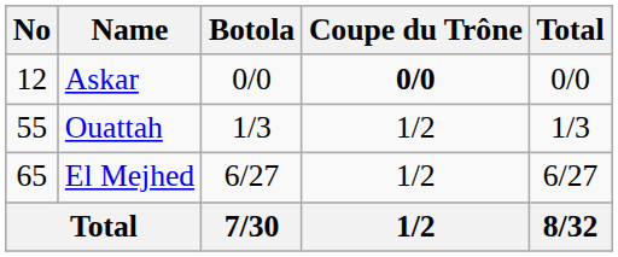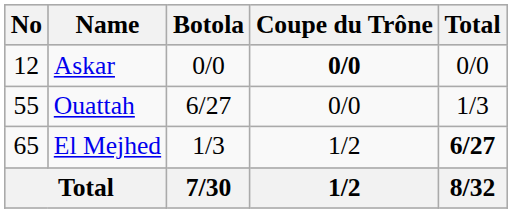Ouattah | Botola: 1/3 -> 6/27
Ouattah | Coupe du Trône: 1/2 -> 0/0
El Mejhed | Botola: 6/27 -> 1/3
El Mejhed | Total: normal -> bold
